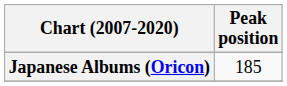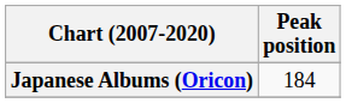Japanese Albums (Oricon) | Peak position: 185 -> 184
